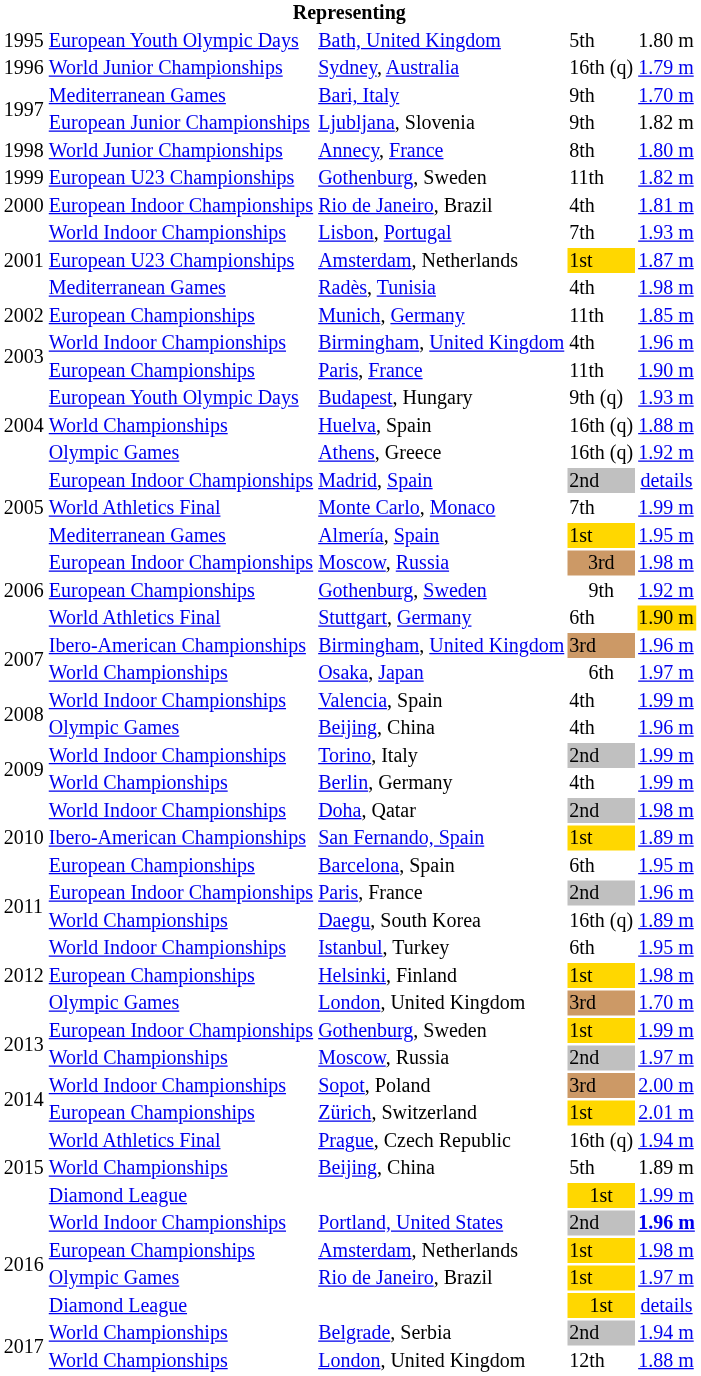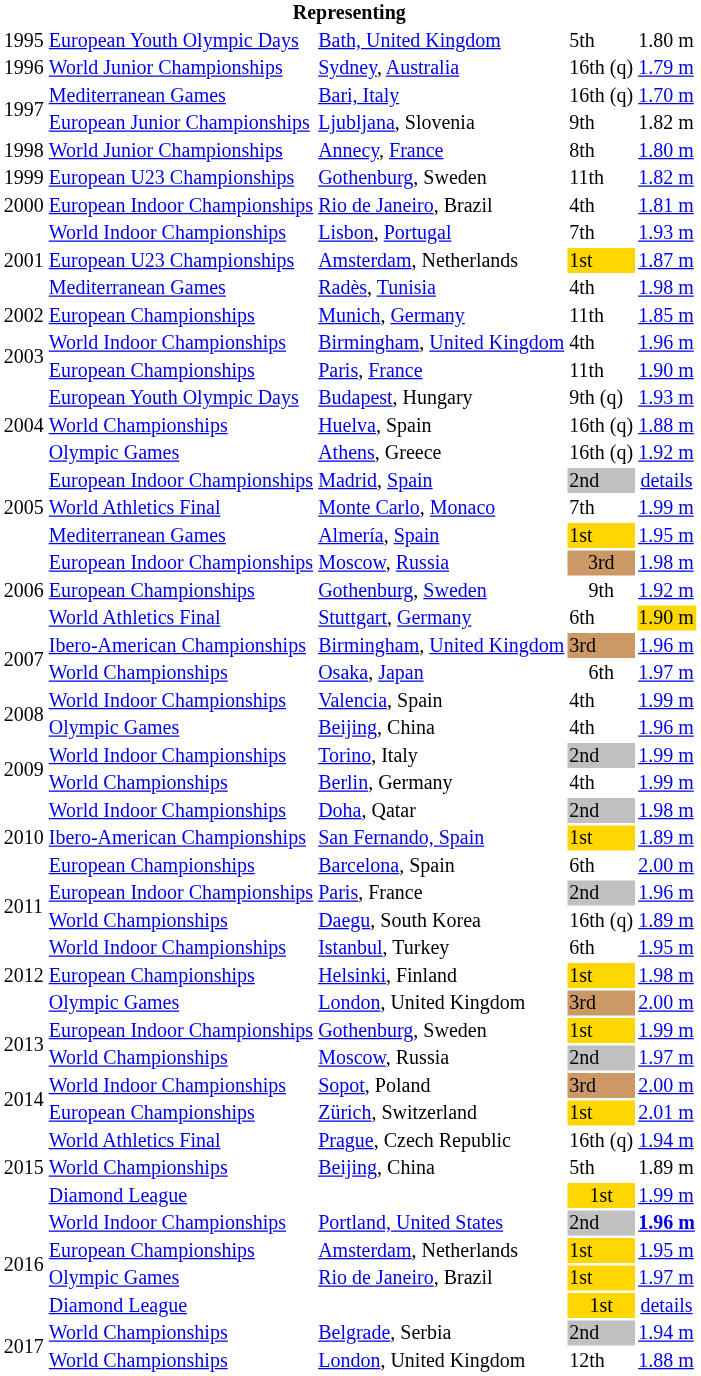Bari, Italy | column 4: 9th -> 16th (q)
Barcelona, Spain | column 5: 1.95 m -> 2.00 m
2012 / London, United Kingdom | column 5: 1.70 m -> 2.00 m
2016 / Amsterdam, Netherlands | column 5: 1.98 m -> 1.95 m
